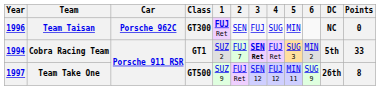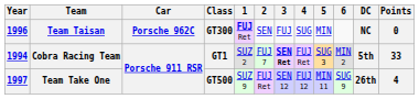Team Take One | Points: 8 -> 4
